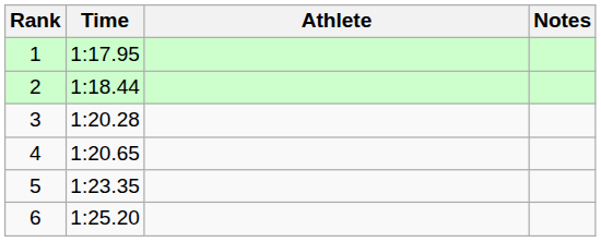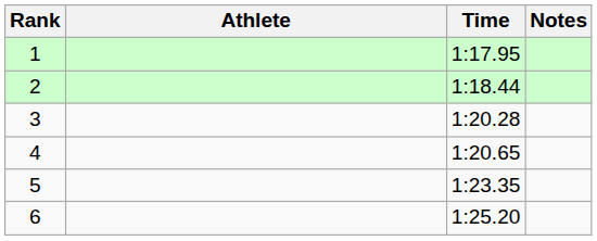columns swapped: Athlete <-> Time
